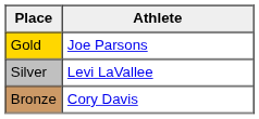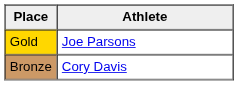- row: Silver | Levi LaVallee
